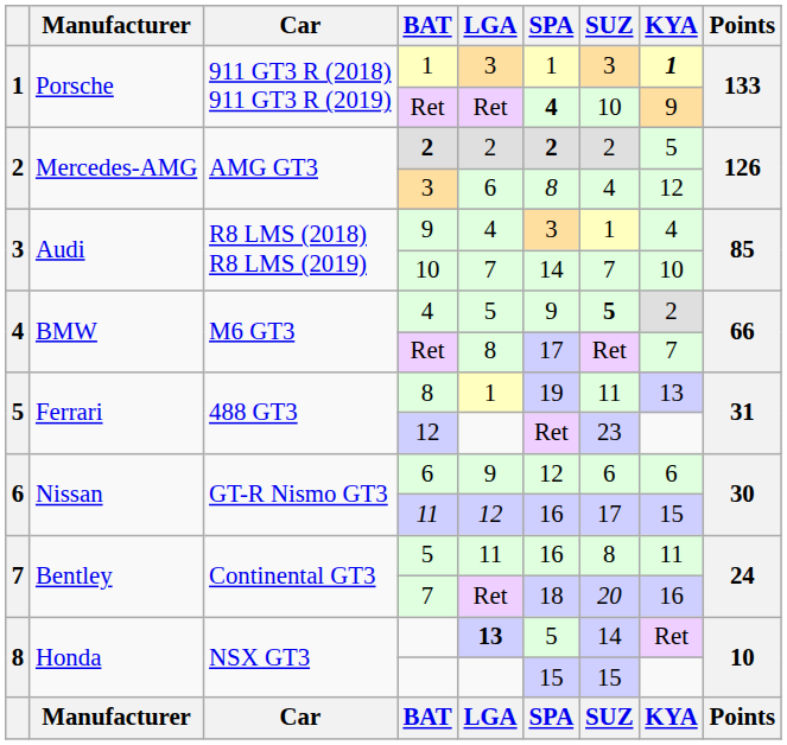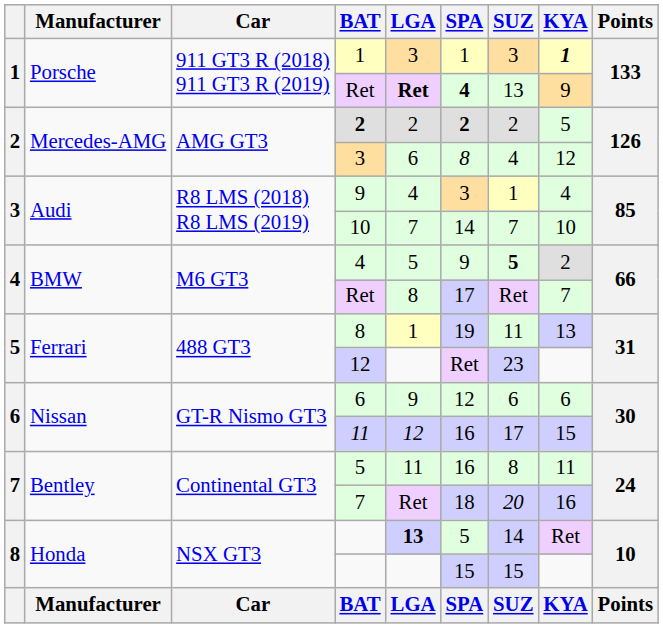1 / Ret | LGA: normal -> bold
1 / Ret | SUZ: 10 -> 13
